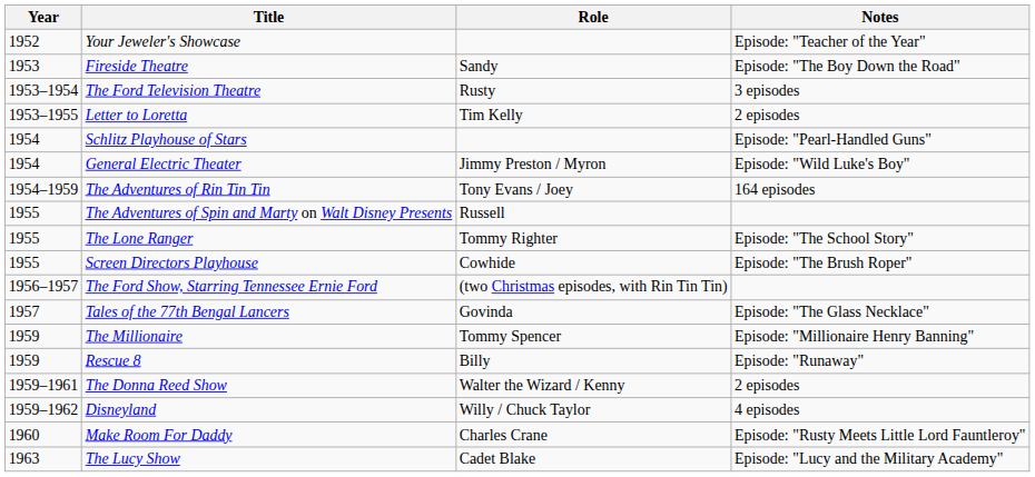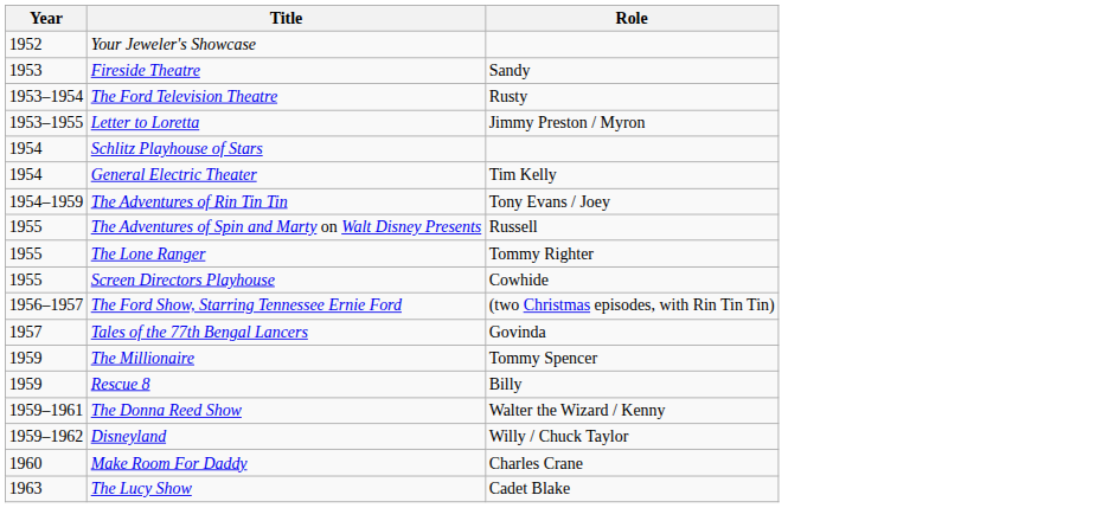- column: Notes | Episode: "Teacher of the Year" | Episode: "The Boy Down the Road" | 3 episodes | 2 episodes | Episode: "Pearl-Handled Guns" | Episode: "Wild Luke's Boy" | 164 episodes | Episode: "The School Story" | Episode: "The Brush Roper" | Episode: "The Glass Necklace" | Episode: "Millionaire Henry Banning" | Episode: "Runaway" | 2 episodes | 4 episodes | Episode: "Rusty Meets Little Lord Fauntleroy" | Episode: "Lucy and the Military Academy"
Letter to Loretta | Role: Tim Kelly -> Jimmy Preston / Myron
General Electric Theater | Role: Jimmy Preston / Myron -> Tim Kelly
